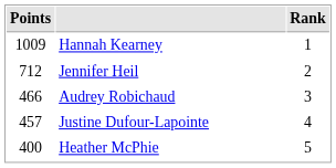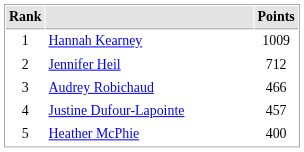columns swapped: Rank <-> Points
